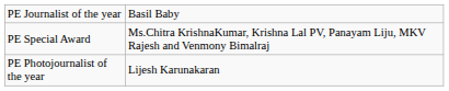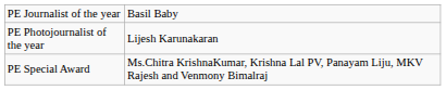rows swapped: PE Photojournalist of the year <-> PE Special Award
